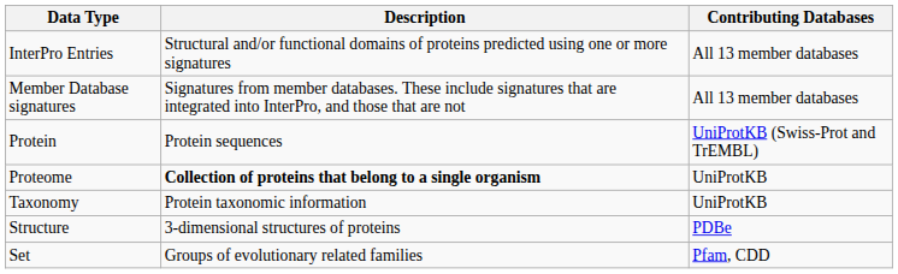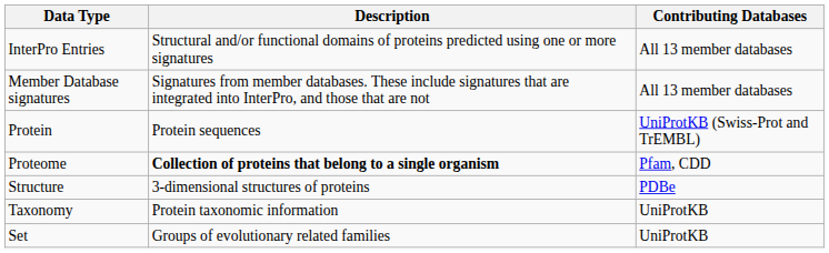Proteome | Contributing Databases: UniProtKB -> Pfam, CDD
rows swapped: Structure <-> Taxonomy
Set | Contributing Databases: Pfam, CDD -> UniProtKB
